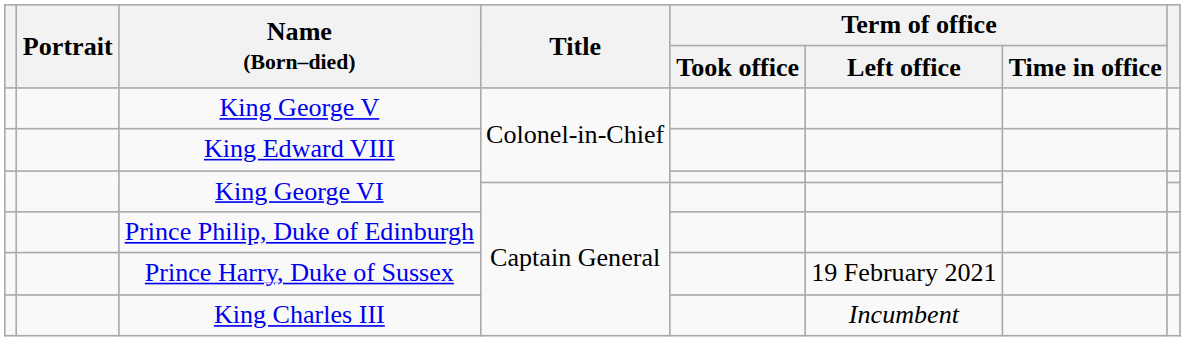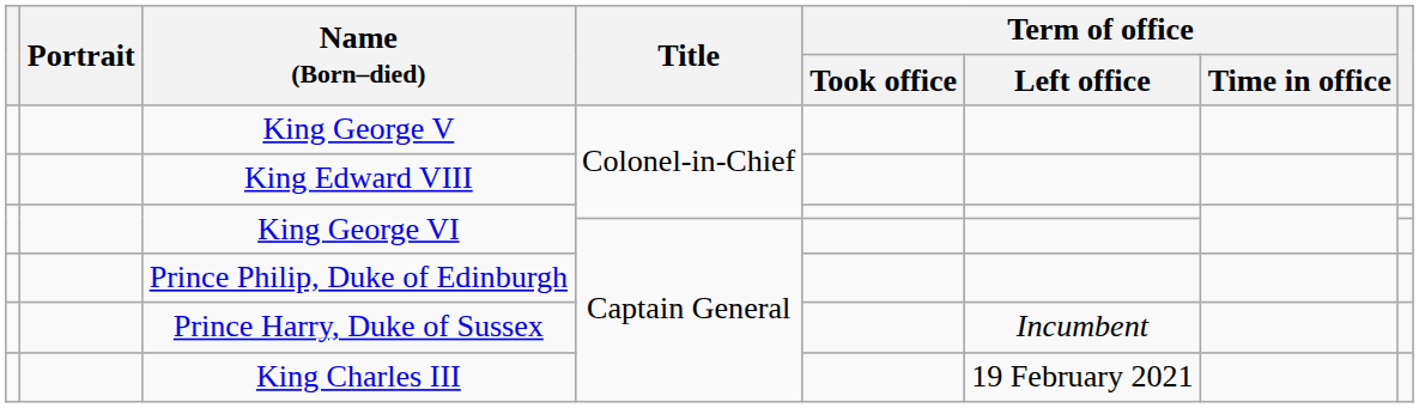Prince Harry, Duke of Sussex | Term of office / Left office: 19 February 2021 -> Incumbent
King Charles III | Term of office / Left office: Incumbent -> 19 February 2021
